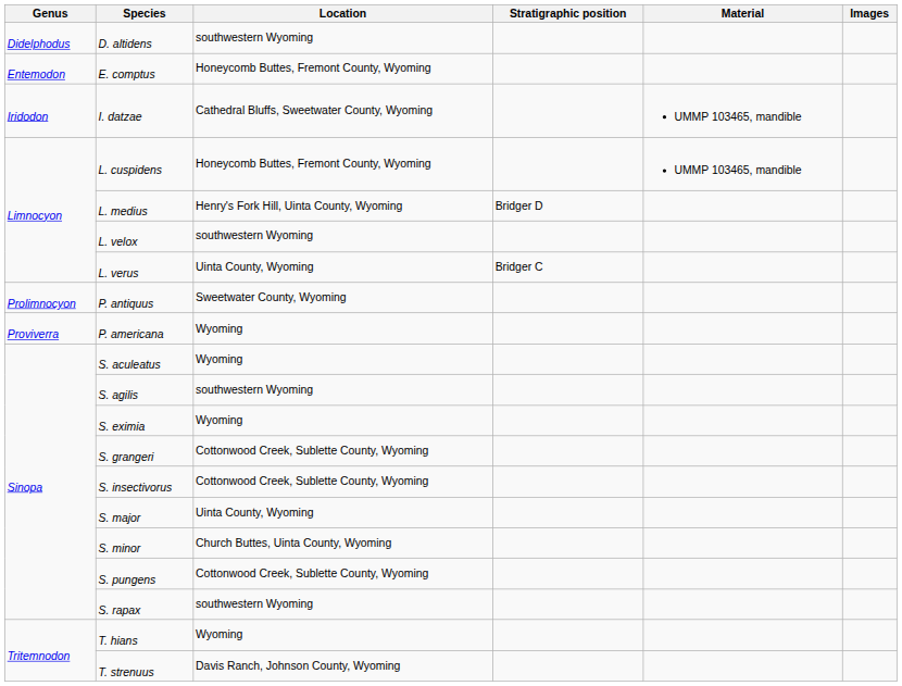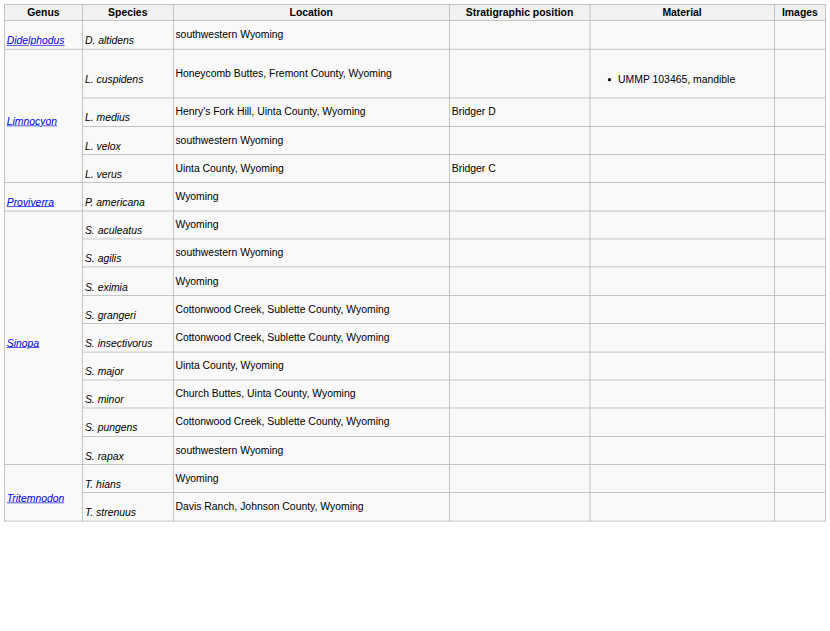- row: Entemodon | E. comptus | Honeycomb Buttes, Fremont County, Wyoming
- row: Iridodon | I. datzae | Cathedral Bluffs, Sweetwater County, Wyoming | UMMP 103465, mandible
- row: Prolimnocyon | P. antiquus | Sweetwater County, Wyoming
